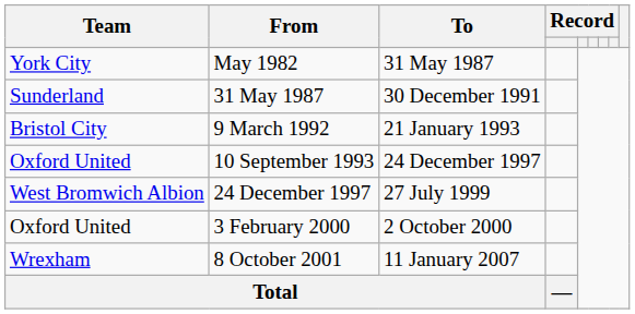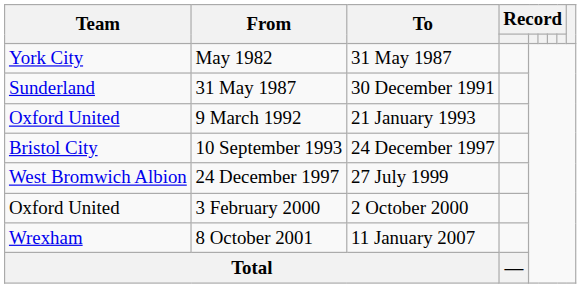9 March 1992 | Team: Bristol City -> Oxford United
10 September 1993 | Team: Oxford United -> Bristol City
